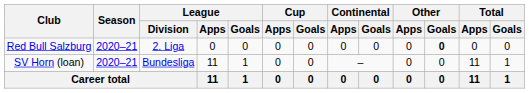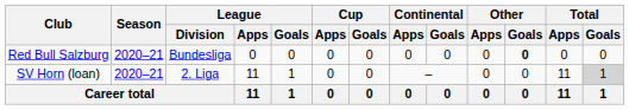Red Bull Salzburg | League / Division: 2. Liga -> Bundesliga
SV Horn (loan) | League / Division: Bundesliga -> 2. Liga
SV Horn (loan) | Total / Goals: no background -> lightgrey background
